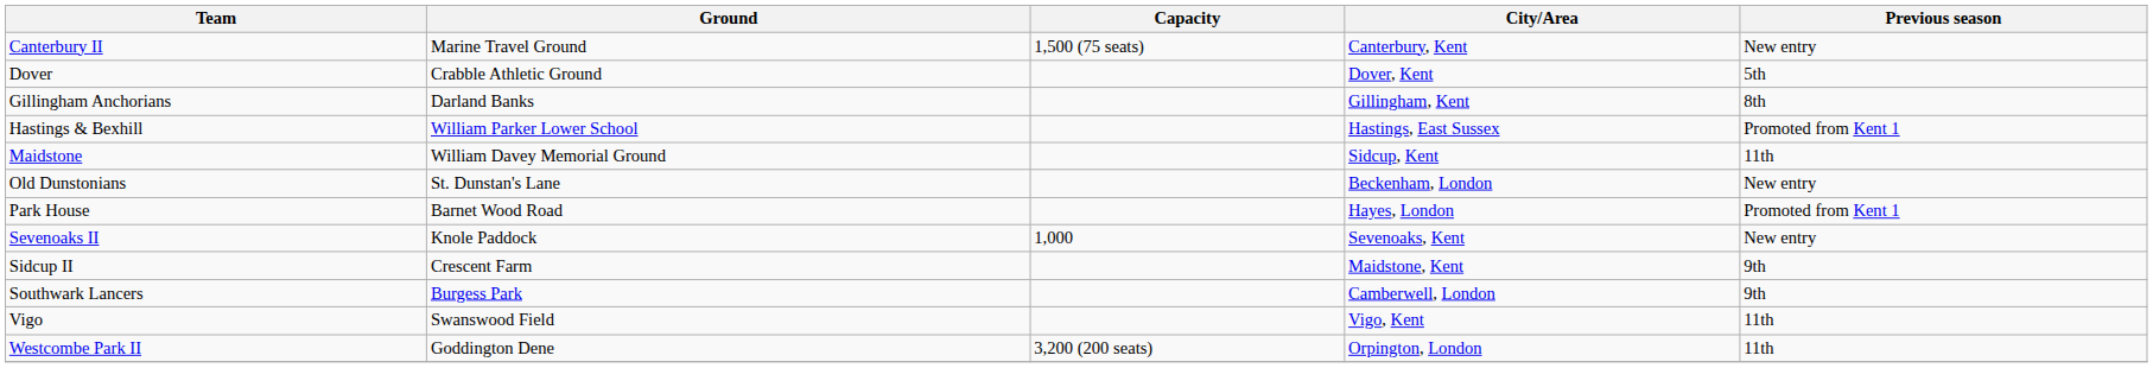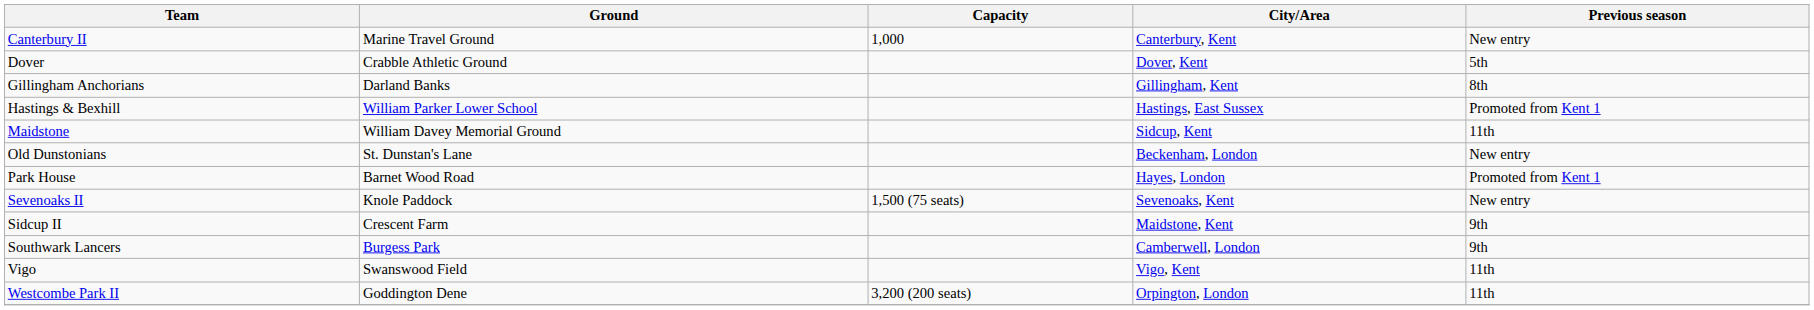Canterbury II | Capacity: 1,500 (75 seats) -> 1,000
Sevenoaks II | Capacity: 1,000 -> 1,500 (75 seats)
